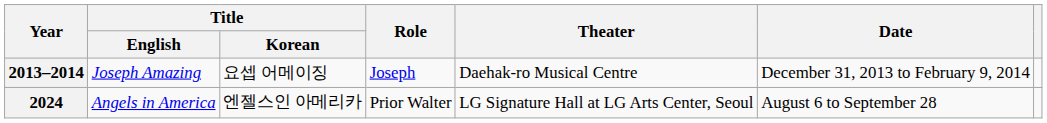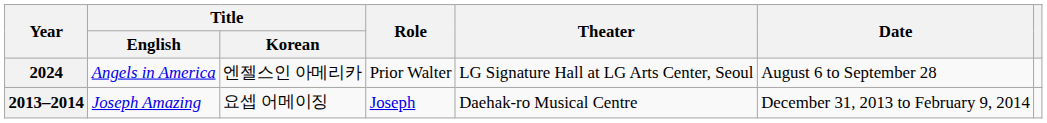rows swapped: 2013–2014 <-> 2024
